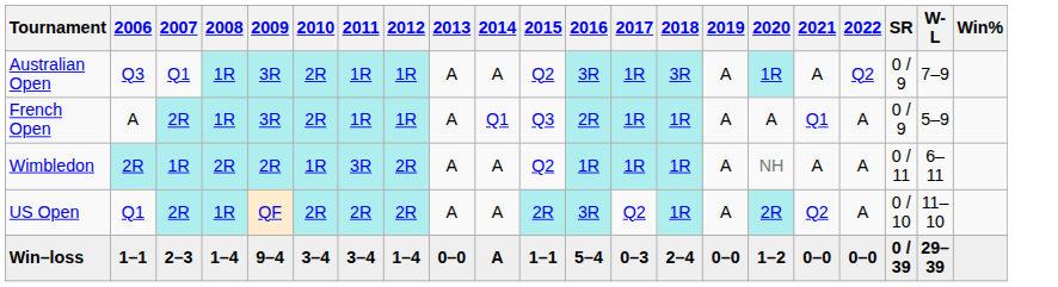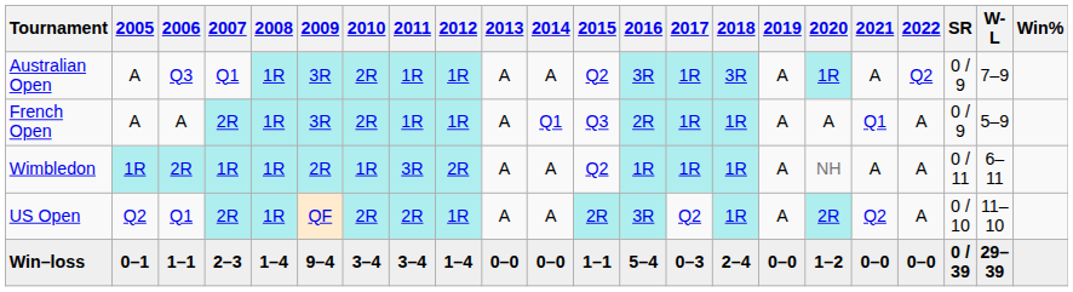+ column: 2005 | A | A | 1R | Q2 | 0–1
Wimbledon | 2008: 2R -> 1R
US Open | 2012: 2R -> 1R
Win–loss | 2014: A -> 0–0
